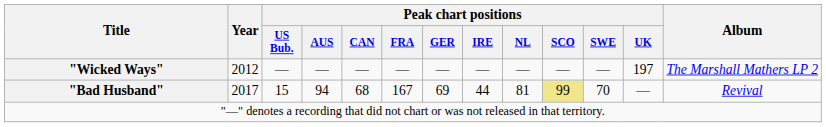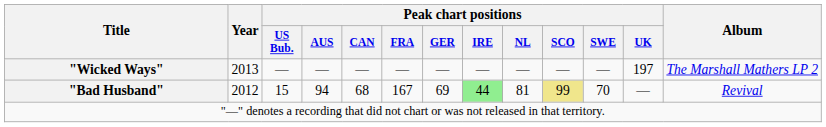"Wicked Ways" | Year: 2012 -> 2013
"Bad Husband" | Year: 2017 -> 2012
"Bad Husband" | Peak chart positions / IRE: no background -> lightgreen background
